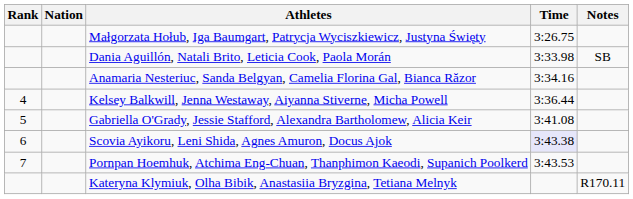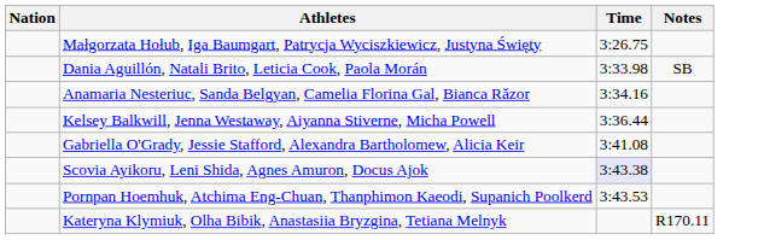- column: Rank | 4 | 5 | 6 | 7
